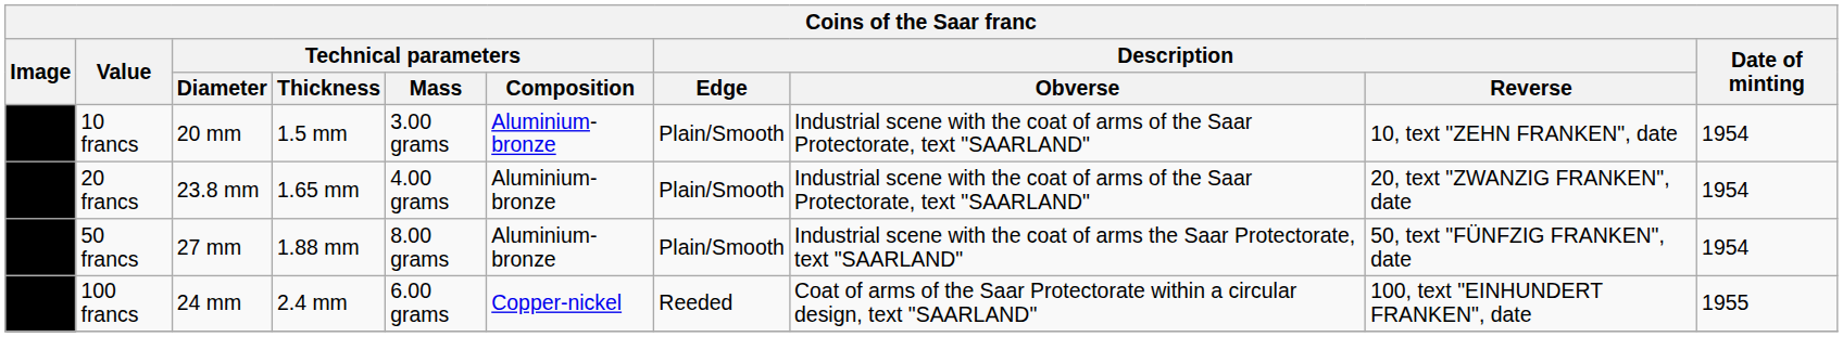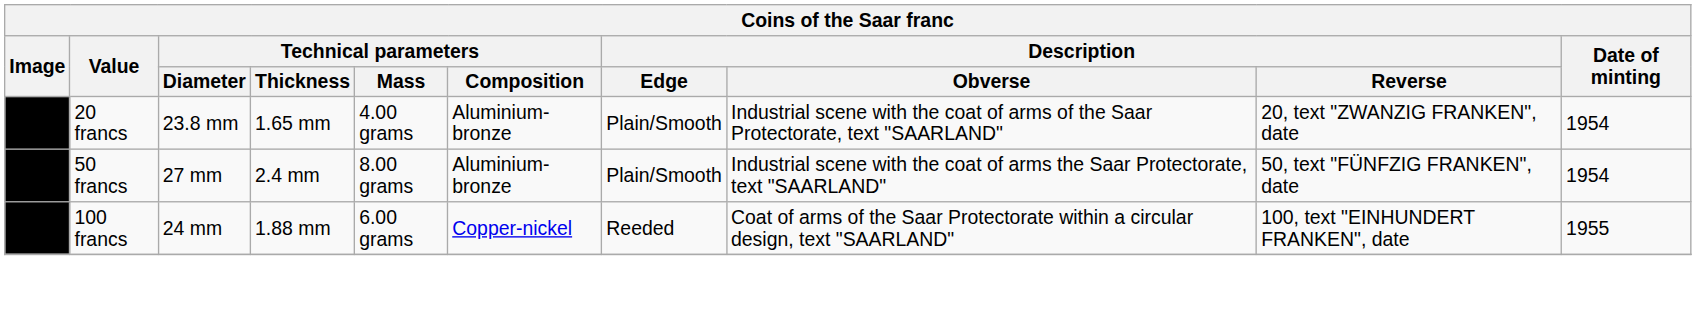- row: 10 francs | 20 mm | 1.5 mm | 3.00 grams | Aluminium-bronze | Plain/Smooth | Industrial scene with the coat of arms of the Saar Protectorate, text "SAARLAND" | 10, text "ZEHN FRANKEN", date | 1954
50 francs | Technical parameters / Thickness: 1.88 mm -> 2.4 mm
100 francs | Technical parameters / Thickness: 2.4 mm -> 1.88 mm
